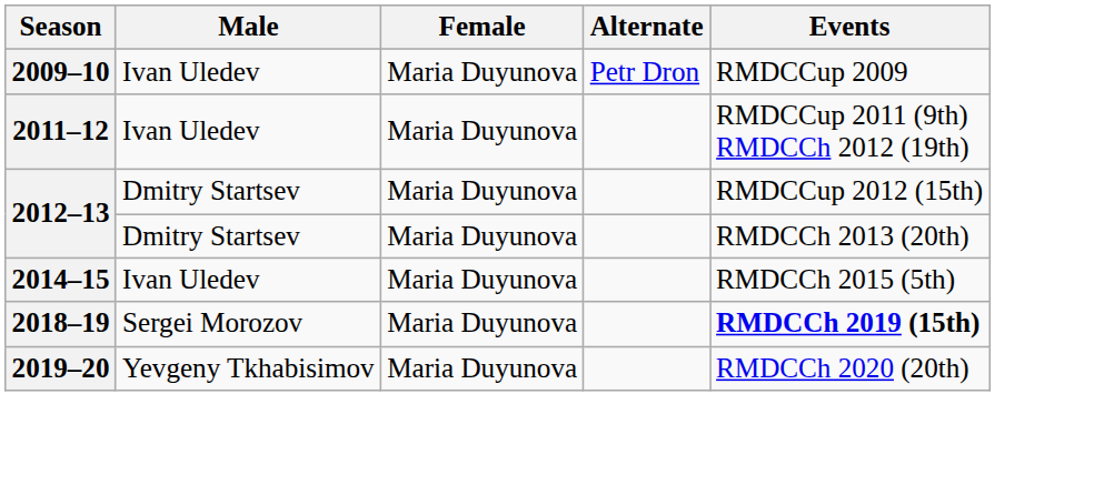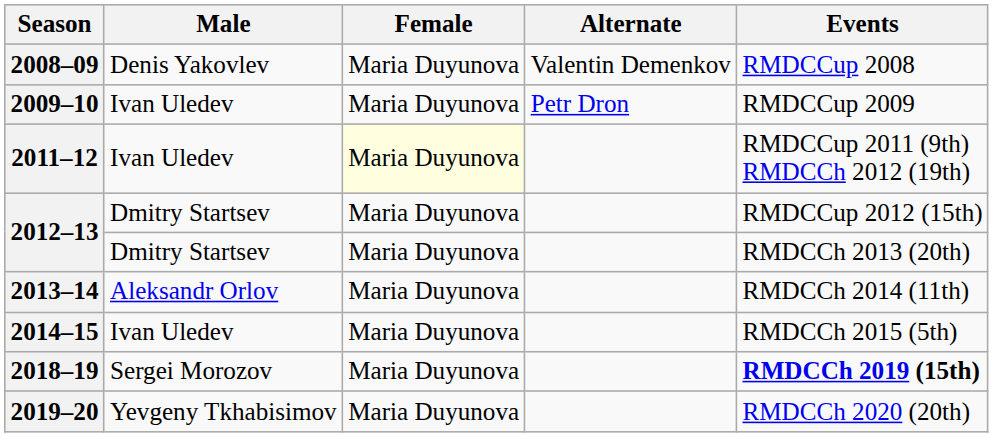+ row: 2008–09 | Denis Yakovlev | Maria Duyunova | Valentin Demenkov | RMDCCup 2008
2011–12 | Female: no background -> lightyellow background
+ row: 2013–14 | Aleksandr Orlov | Maria Duyunova | RMDCCh 2014 (11th)
